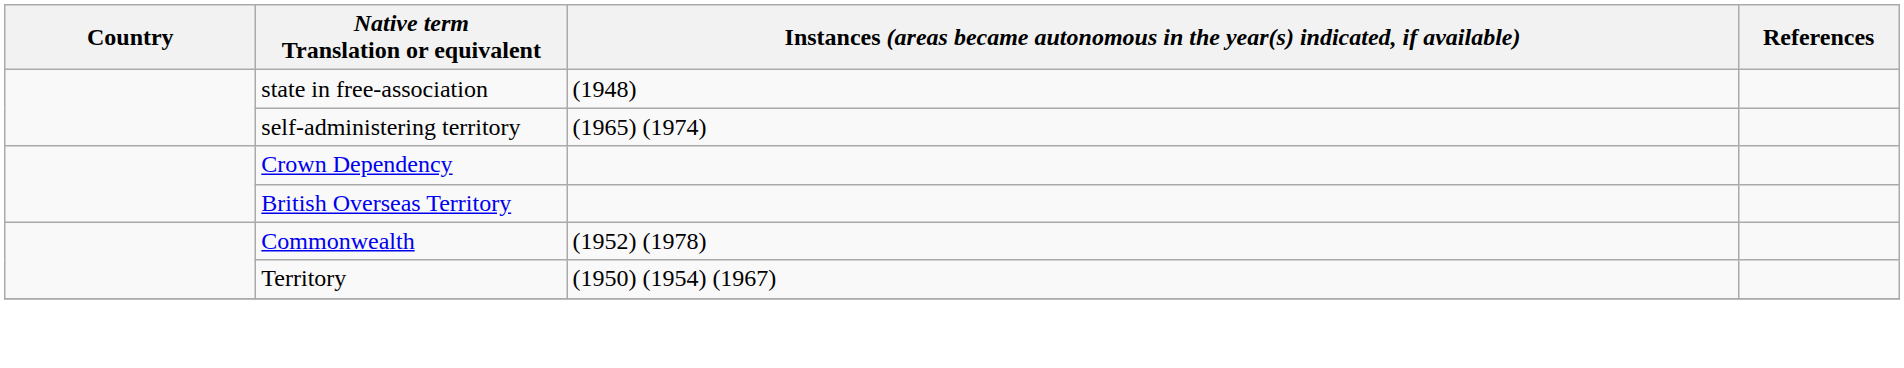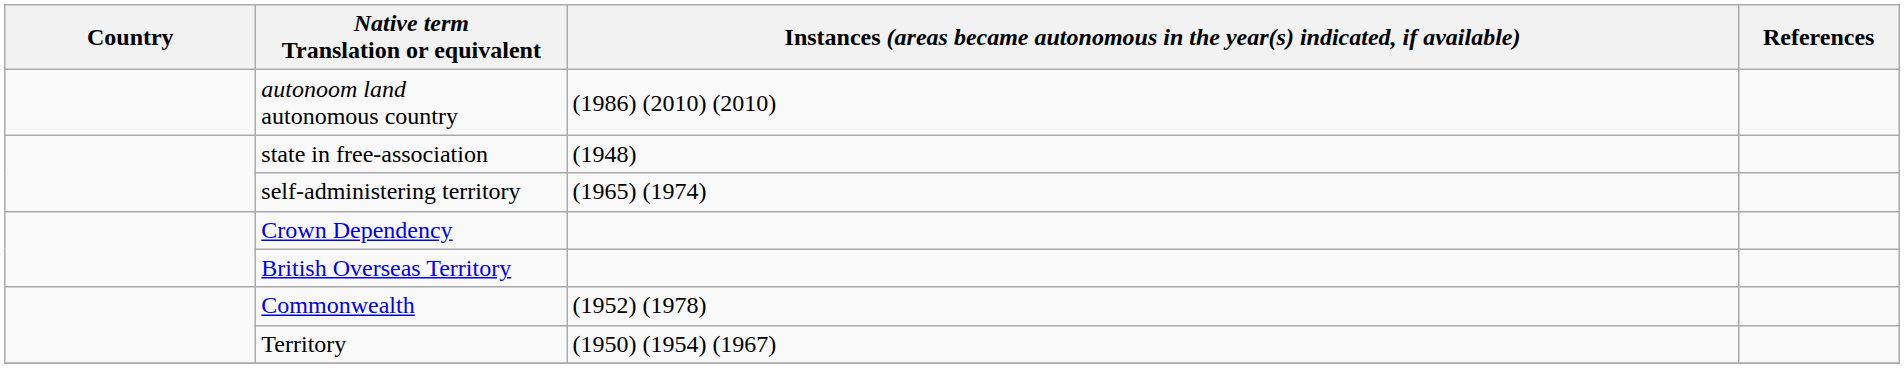+ row: autonoom land autonomous country | (1986) (2010) (2010)
